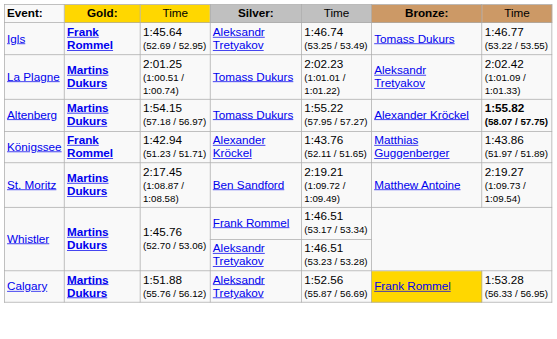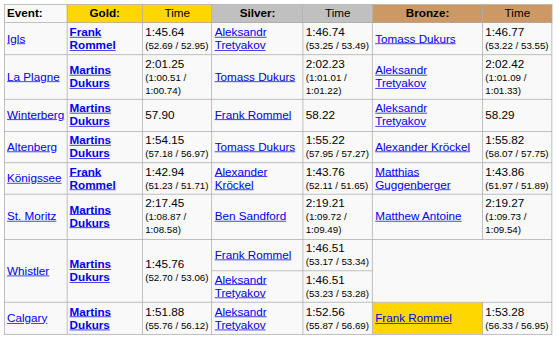+ row: Winterberg | Martins Dukurs | 57.90 | Frank Rommel | 58.22 | Aleksandr Tretyakov | 58.29
Altenberg | column 7: bold -> normal
